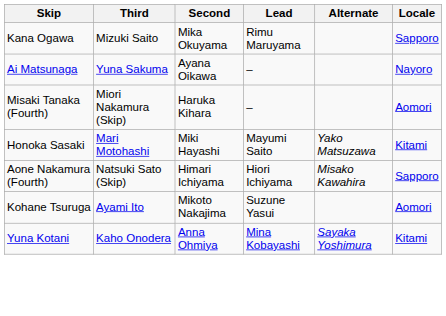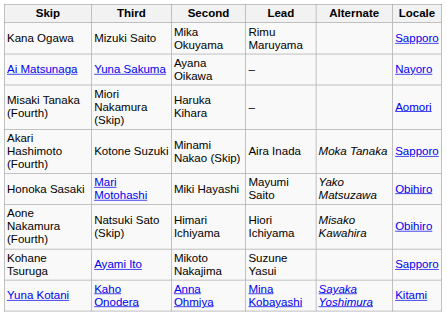+ row: Akari Hashimoto (Fourth) | Kotone Suzuki | Minami Nakao (Skip) | Aira Inada | Moka Tanaka | Sapporo
Honoka Sasaki | Locale: Kitami -> Obihiro
Aone Nakamura (Fourth) | Locale: Sapporo -> Obihiro
Kohane Tsuruga | Locale: Aomori -> Sapporo
